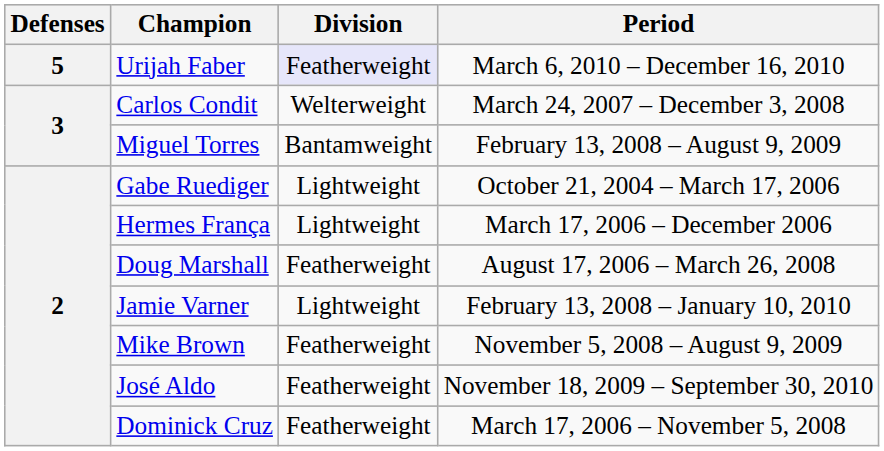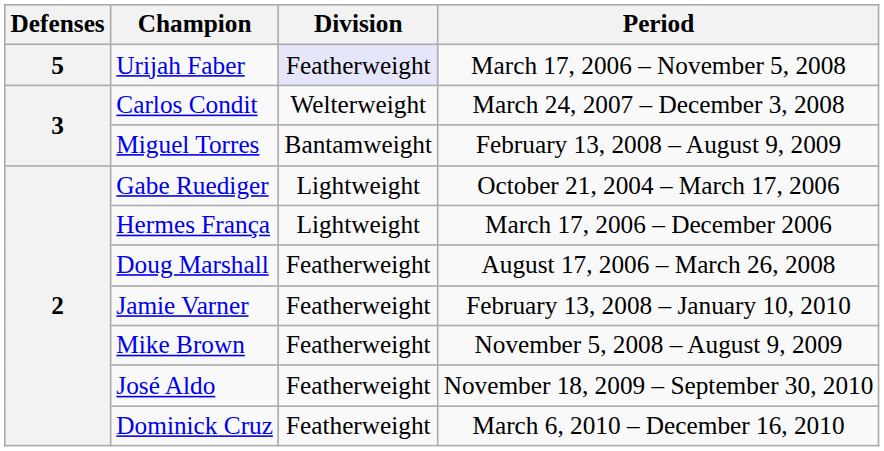Urijah Faber | Period: March 6, 2010 – December 16, 2010 -> March 17, 2006 – November 5, 2008
Jamie Varner | Division: Lightweight -> Featherweight
Dominick Cruz | Period: March 17, 2006 – November 5, 2008 -> March 6, 2010 – December 16, 2010
